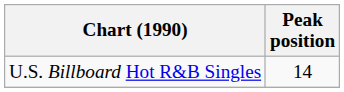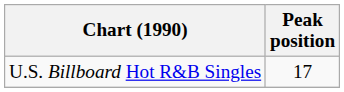U.S. Billboard Hot R&B Singles | Peak position: 14 -> 17
